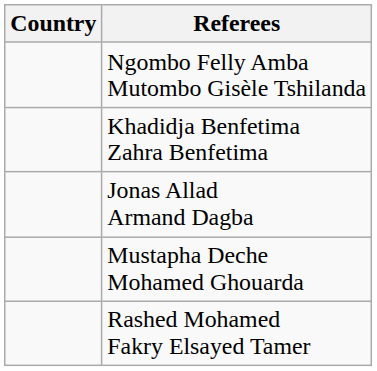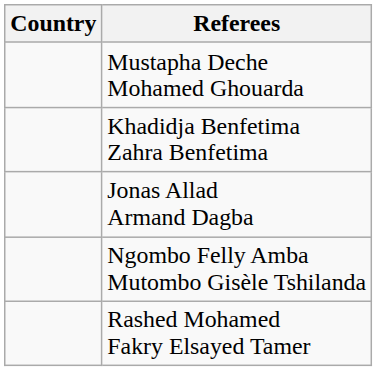rows swapped: Mustapha Deche Mohamed Ghouarda <-> Ngombo Felly Amba Mutombo Gisèle Tshilanda
